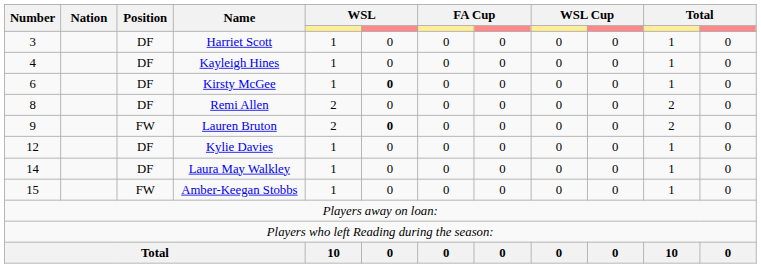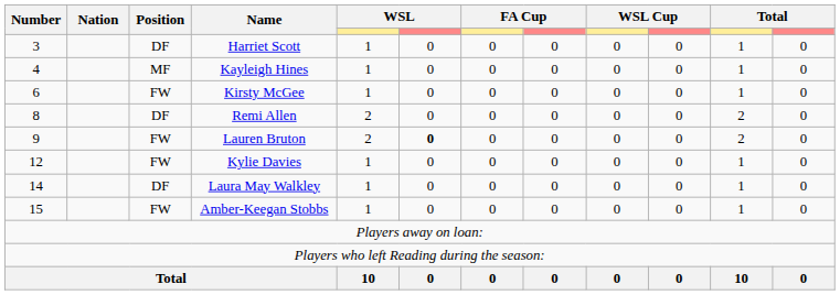Kayleigh Hines | Position: DF -> MF
Kirsty McGee | Position: DF -> FW
Kirsty McGee | column 6: bold -> normal
Kylie Davies | Position: DF -> FW
